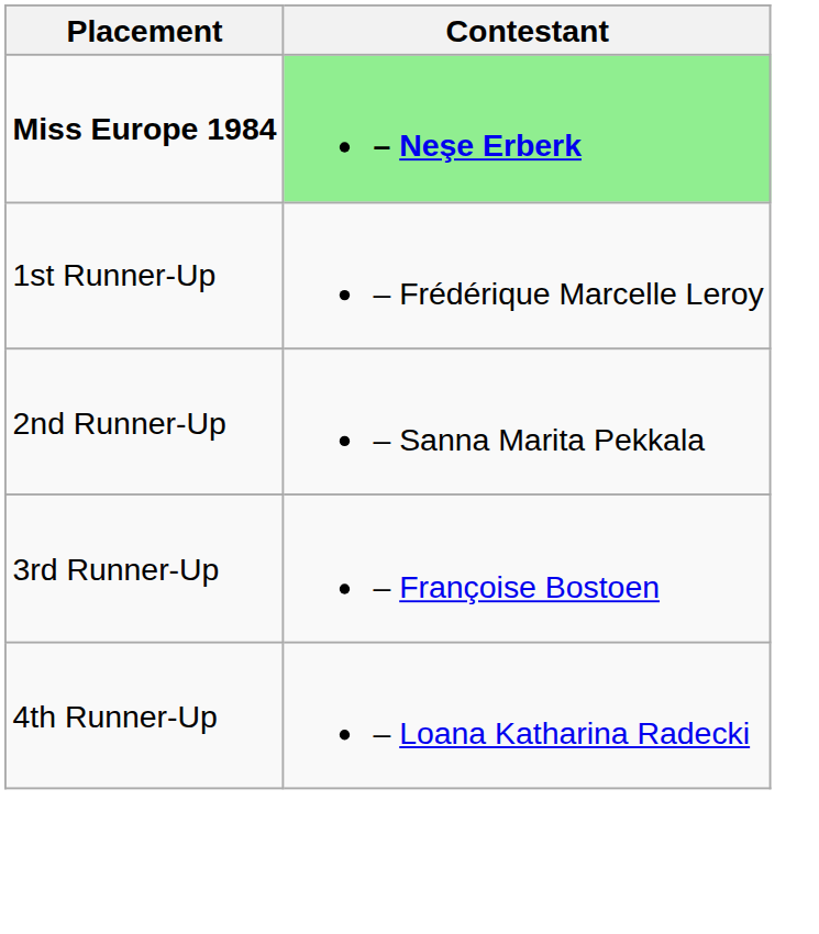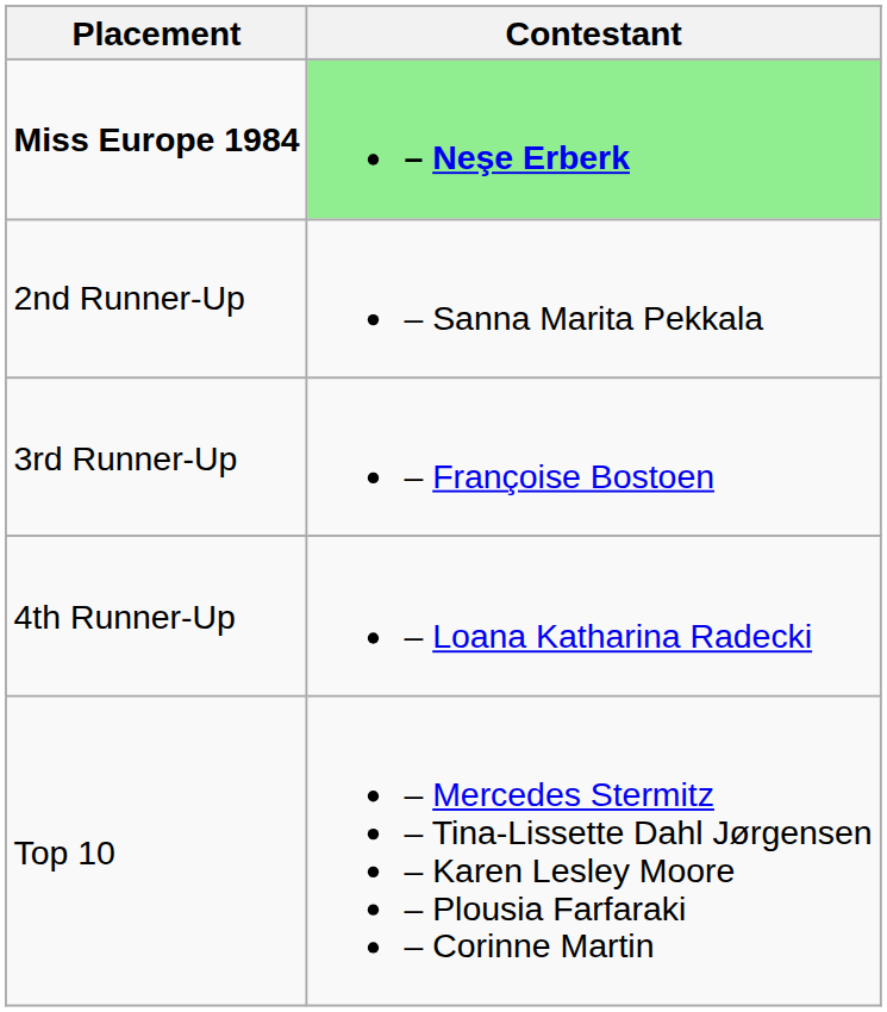- row: 1st Runner-Up | – Frédérique Marcelle Leroy
+ row: Top 10 | – Mercedes Stermitz – Tina-Lissette Dahl Jørgensen – Karen Lesley Moore – Plousia Farfaraki – Corinne Martin
